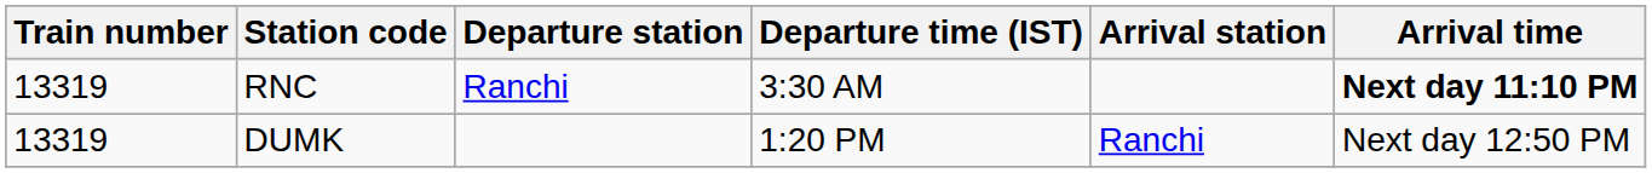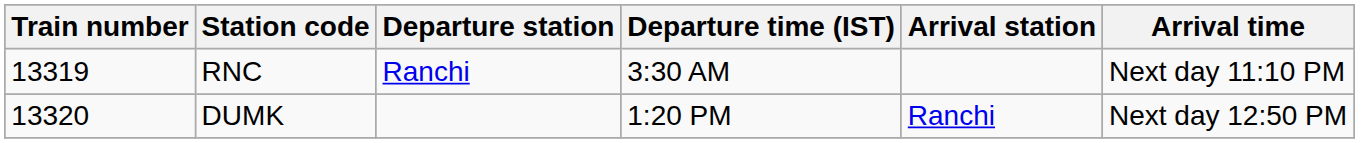RNC | Arrival time: bold -> normal
DUMK | Train number: 13319 -> 13320
